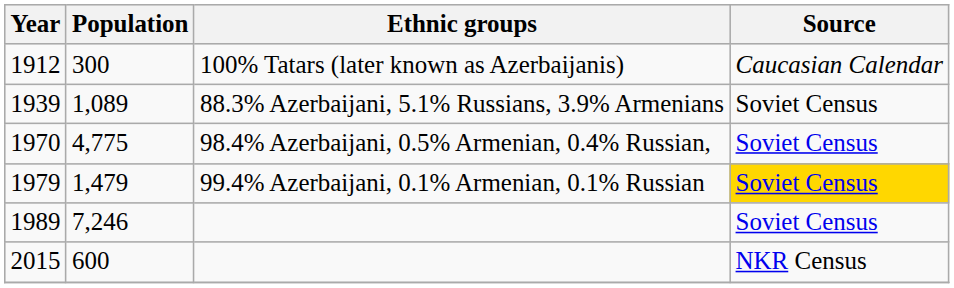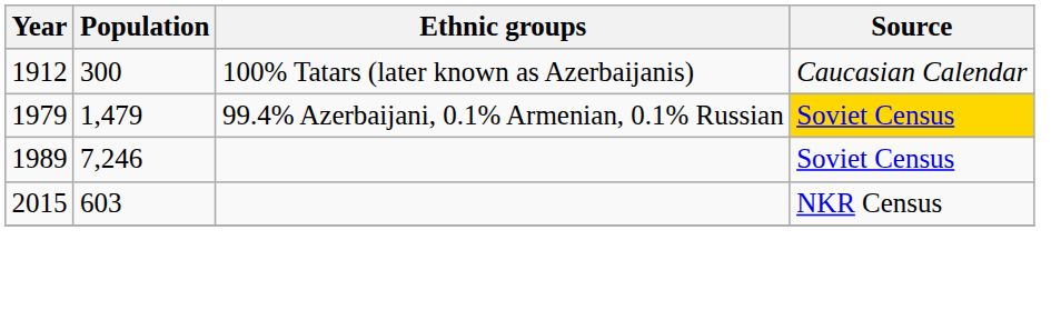- row: 1939 | 1,089 | 88.3% Azerbaijani, 5.1% Russians, 3.9% Armenians | Soviet Census
- row: 1970 | 4,775 | 98.4% Azerbaijani, 0.5% Armenian, 0.4% Russian, | Soviet Census
2015 | Population: 600 -> 603
